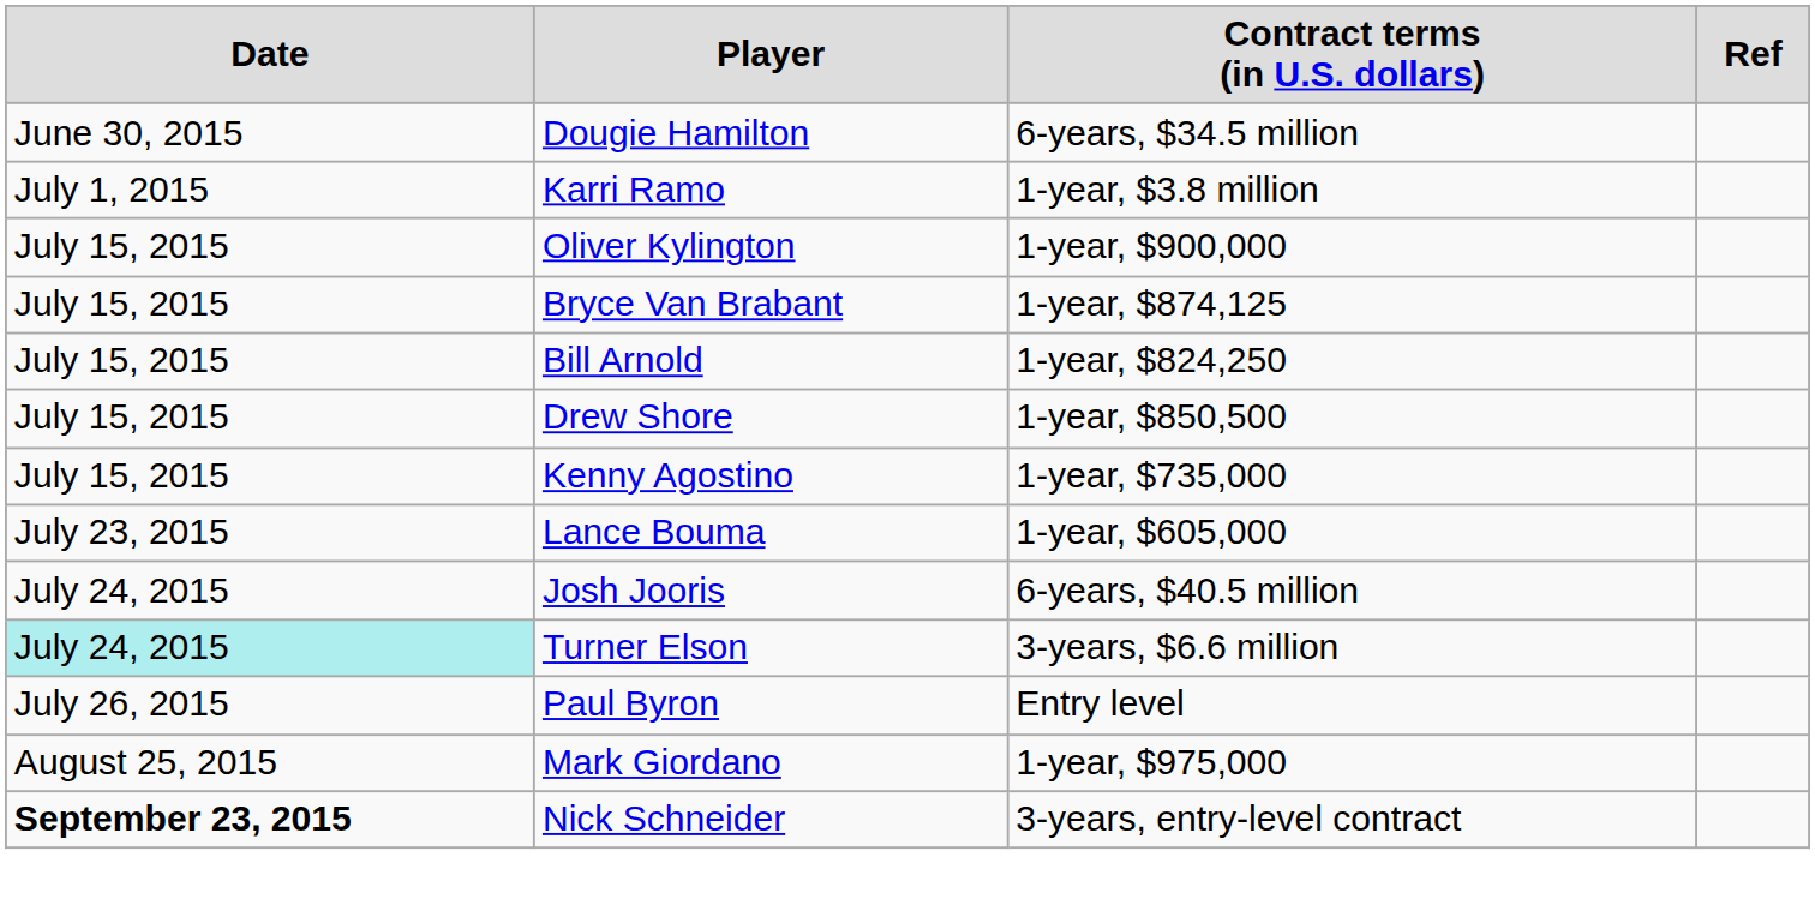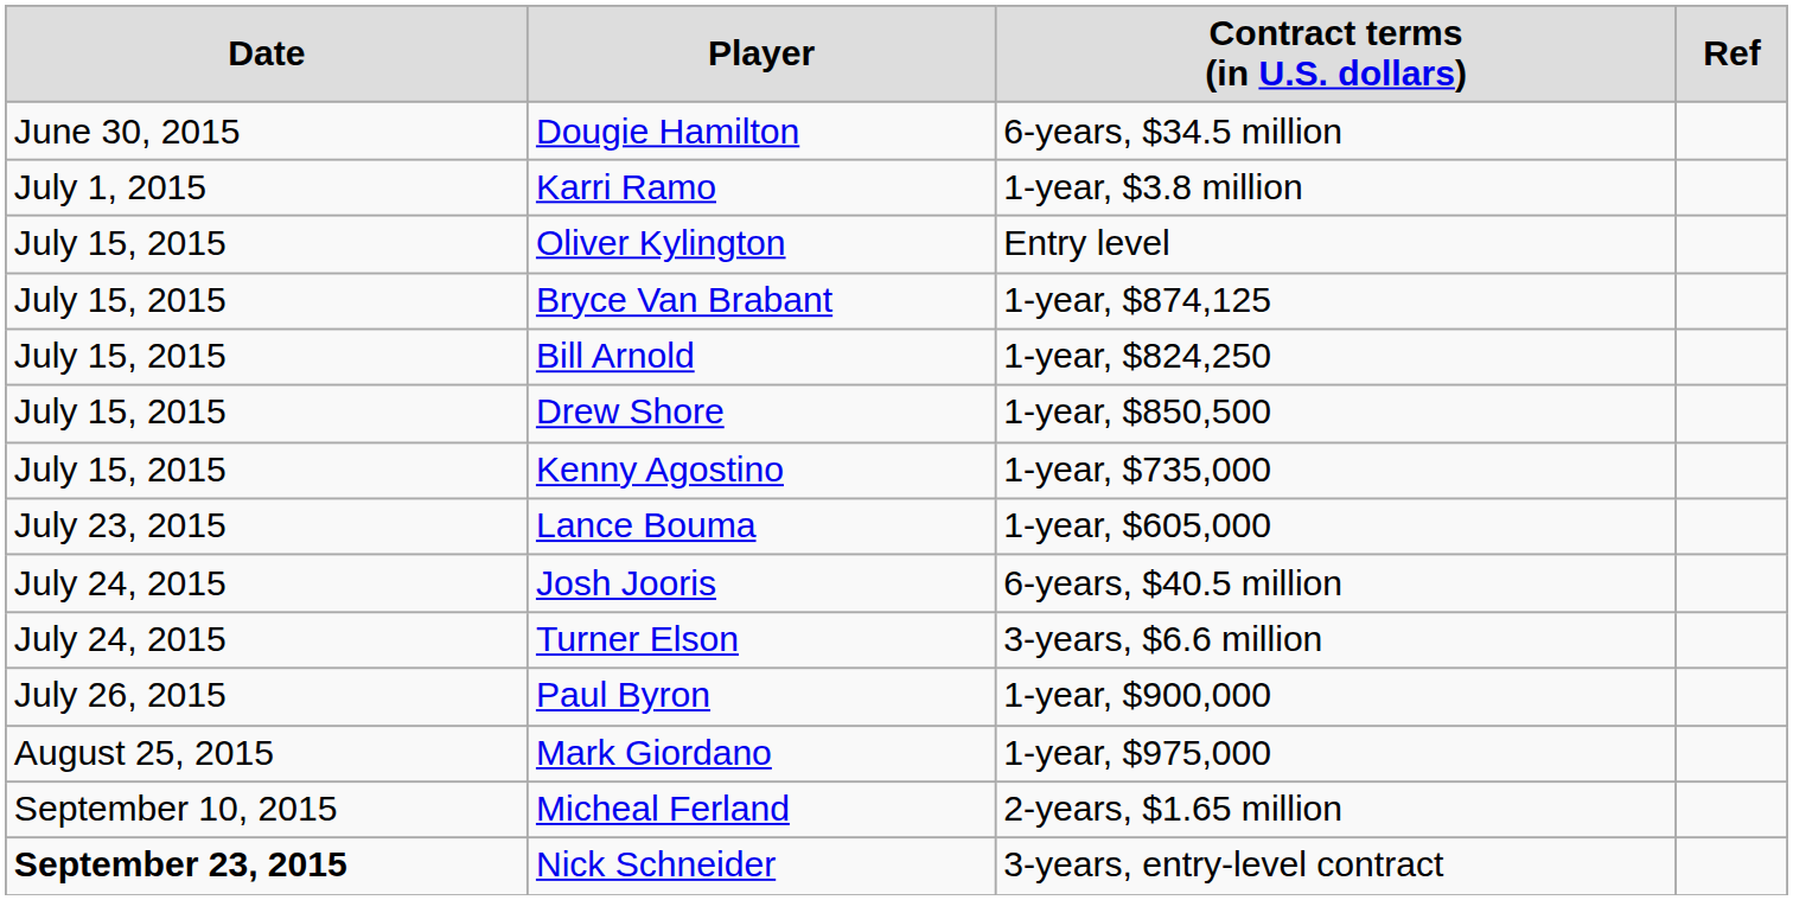Oliver Kylington | column 3: 1-year, $900,000 -> Entry level
Turner Elson | column 1: paleturquoise background -> no background
Paul Byron | column 3: Entry level -> 1-year, $900,000
+ row: September 10, 2015 | Micheal Ferland | 2-years, $1.65 million
